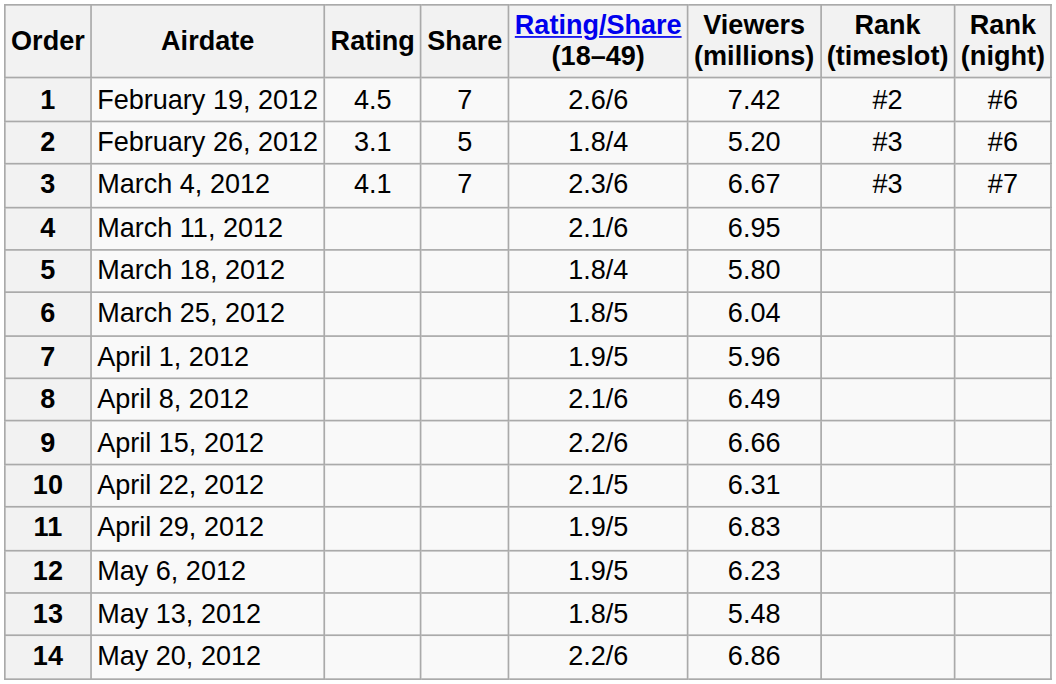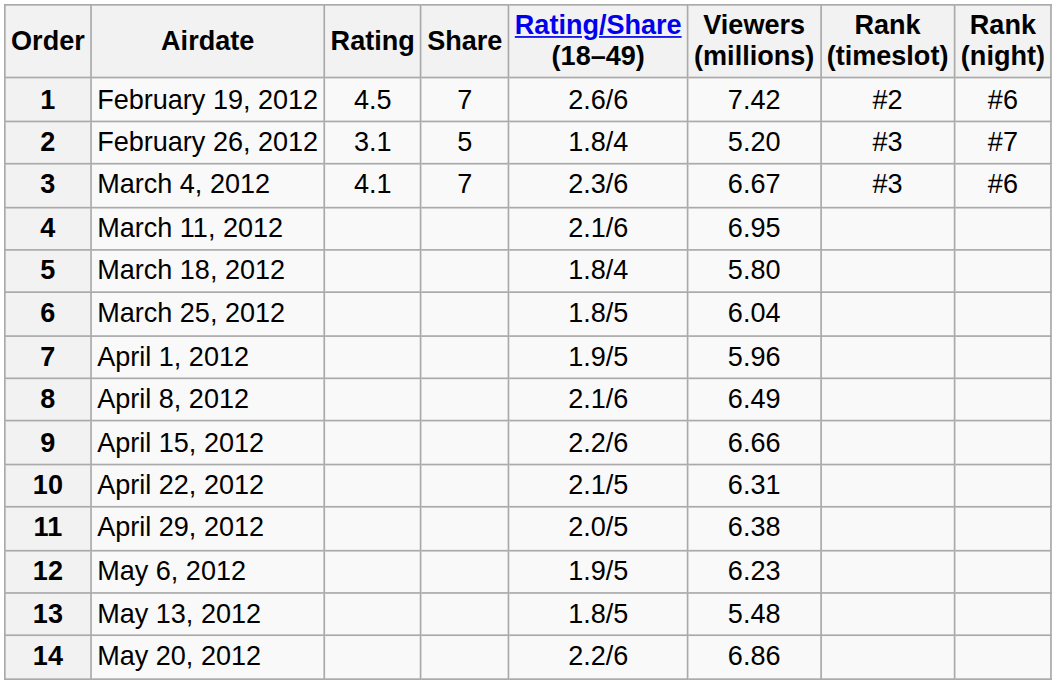February 26, 2012 | Rank (night): #6 -> #7
March 4, 2012 | Rank (night): #7 -> #6
April 29, 2012 | Rating/Share (18–49): 1.9/5 -> 2.0/5
April 29, 2012 | Viewers (millions): 6.83 -> 6.38
